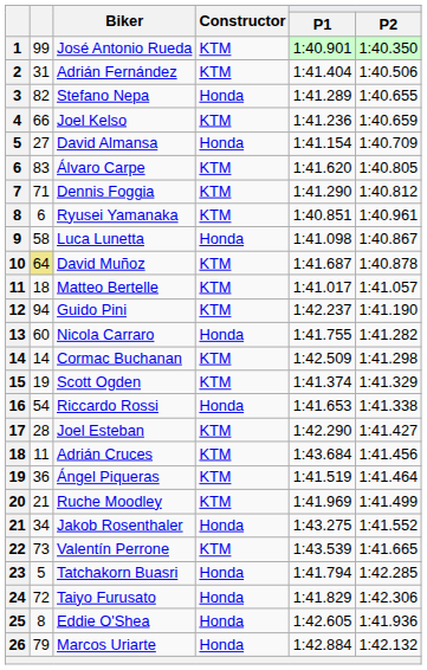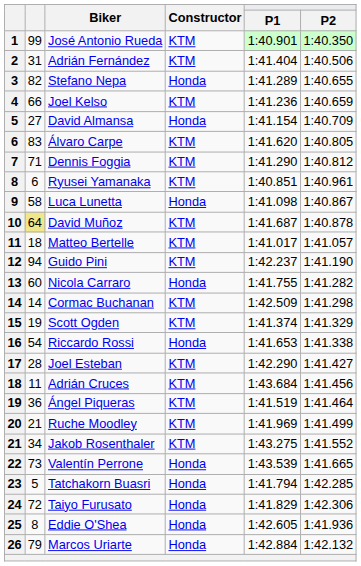Jakob Rosenthaler | Constructor: Honda -> KTM
Valentín Perrone | Constructor: KTM -> Honda
